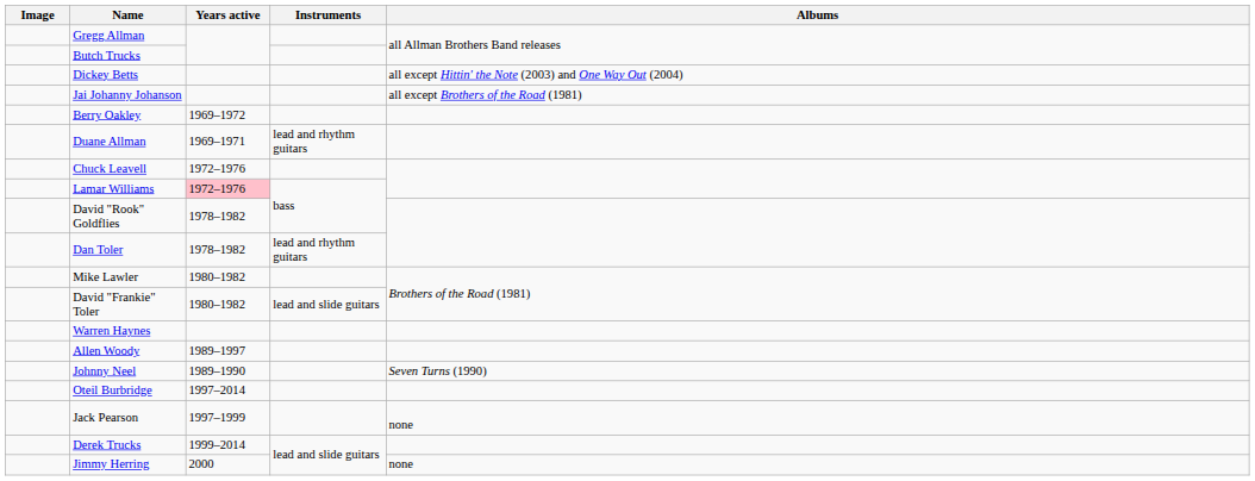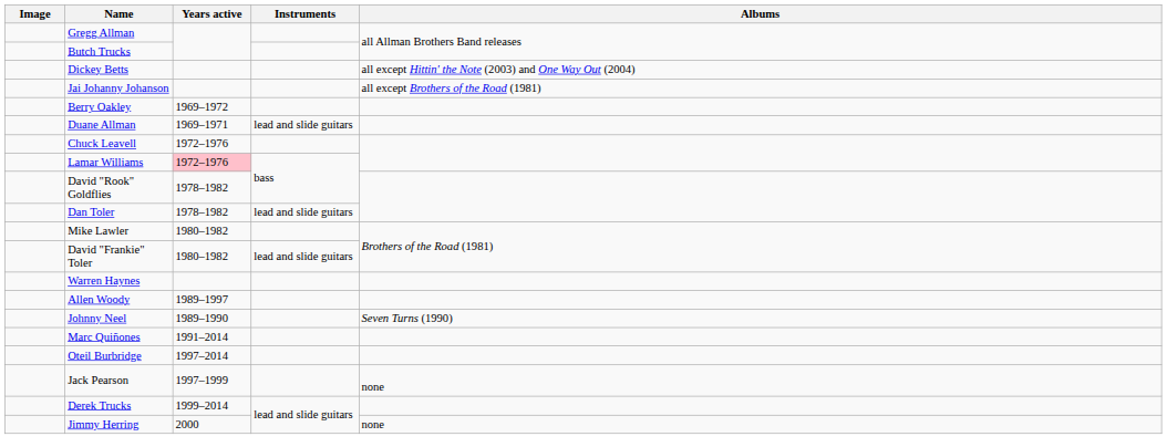Duane Allman | Instruments: lead and rhythm guitars -> lead and slide guitars
Dan Toler | Instruments: lead and rhythm guitars -> lead and slide guitars
+ row: Marc Quiñones | 1991–2014
